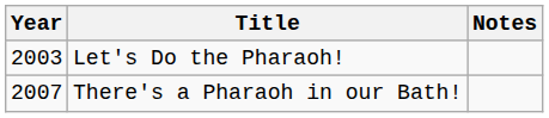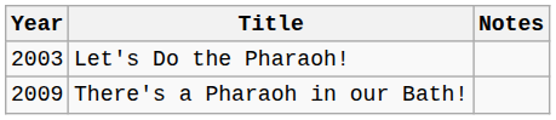There's a Pharaoh in our Bath! | Year: 2007 -> 2009
